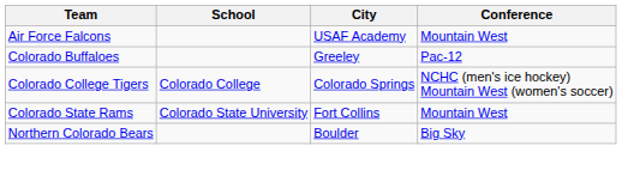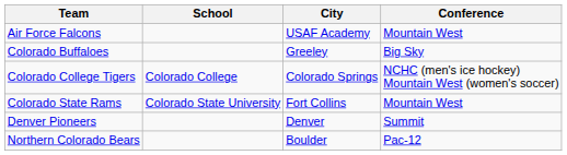Colorado Buffaloes | Conference: Pac-12 -> Big Sky
+ row: Denver Pioneers | Denver | Summit
Northern Colorado Bears | Conference: Big Sky -> Pac-12
